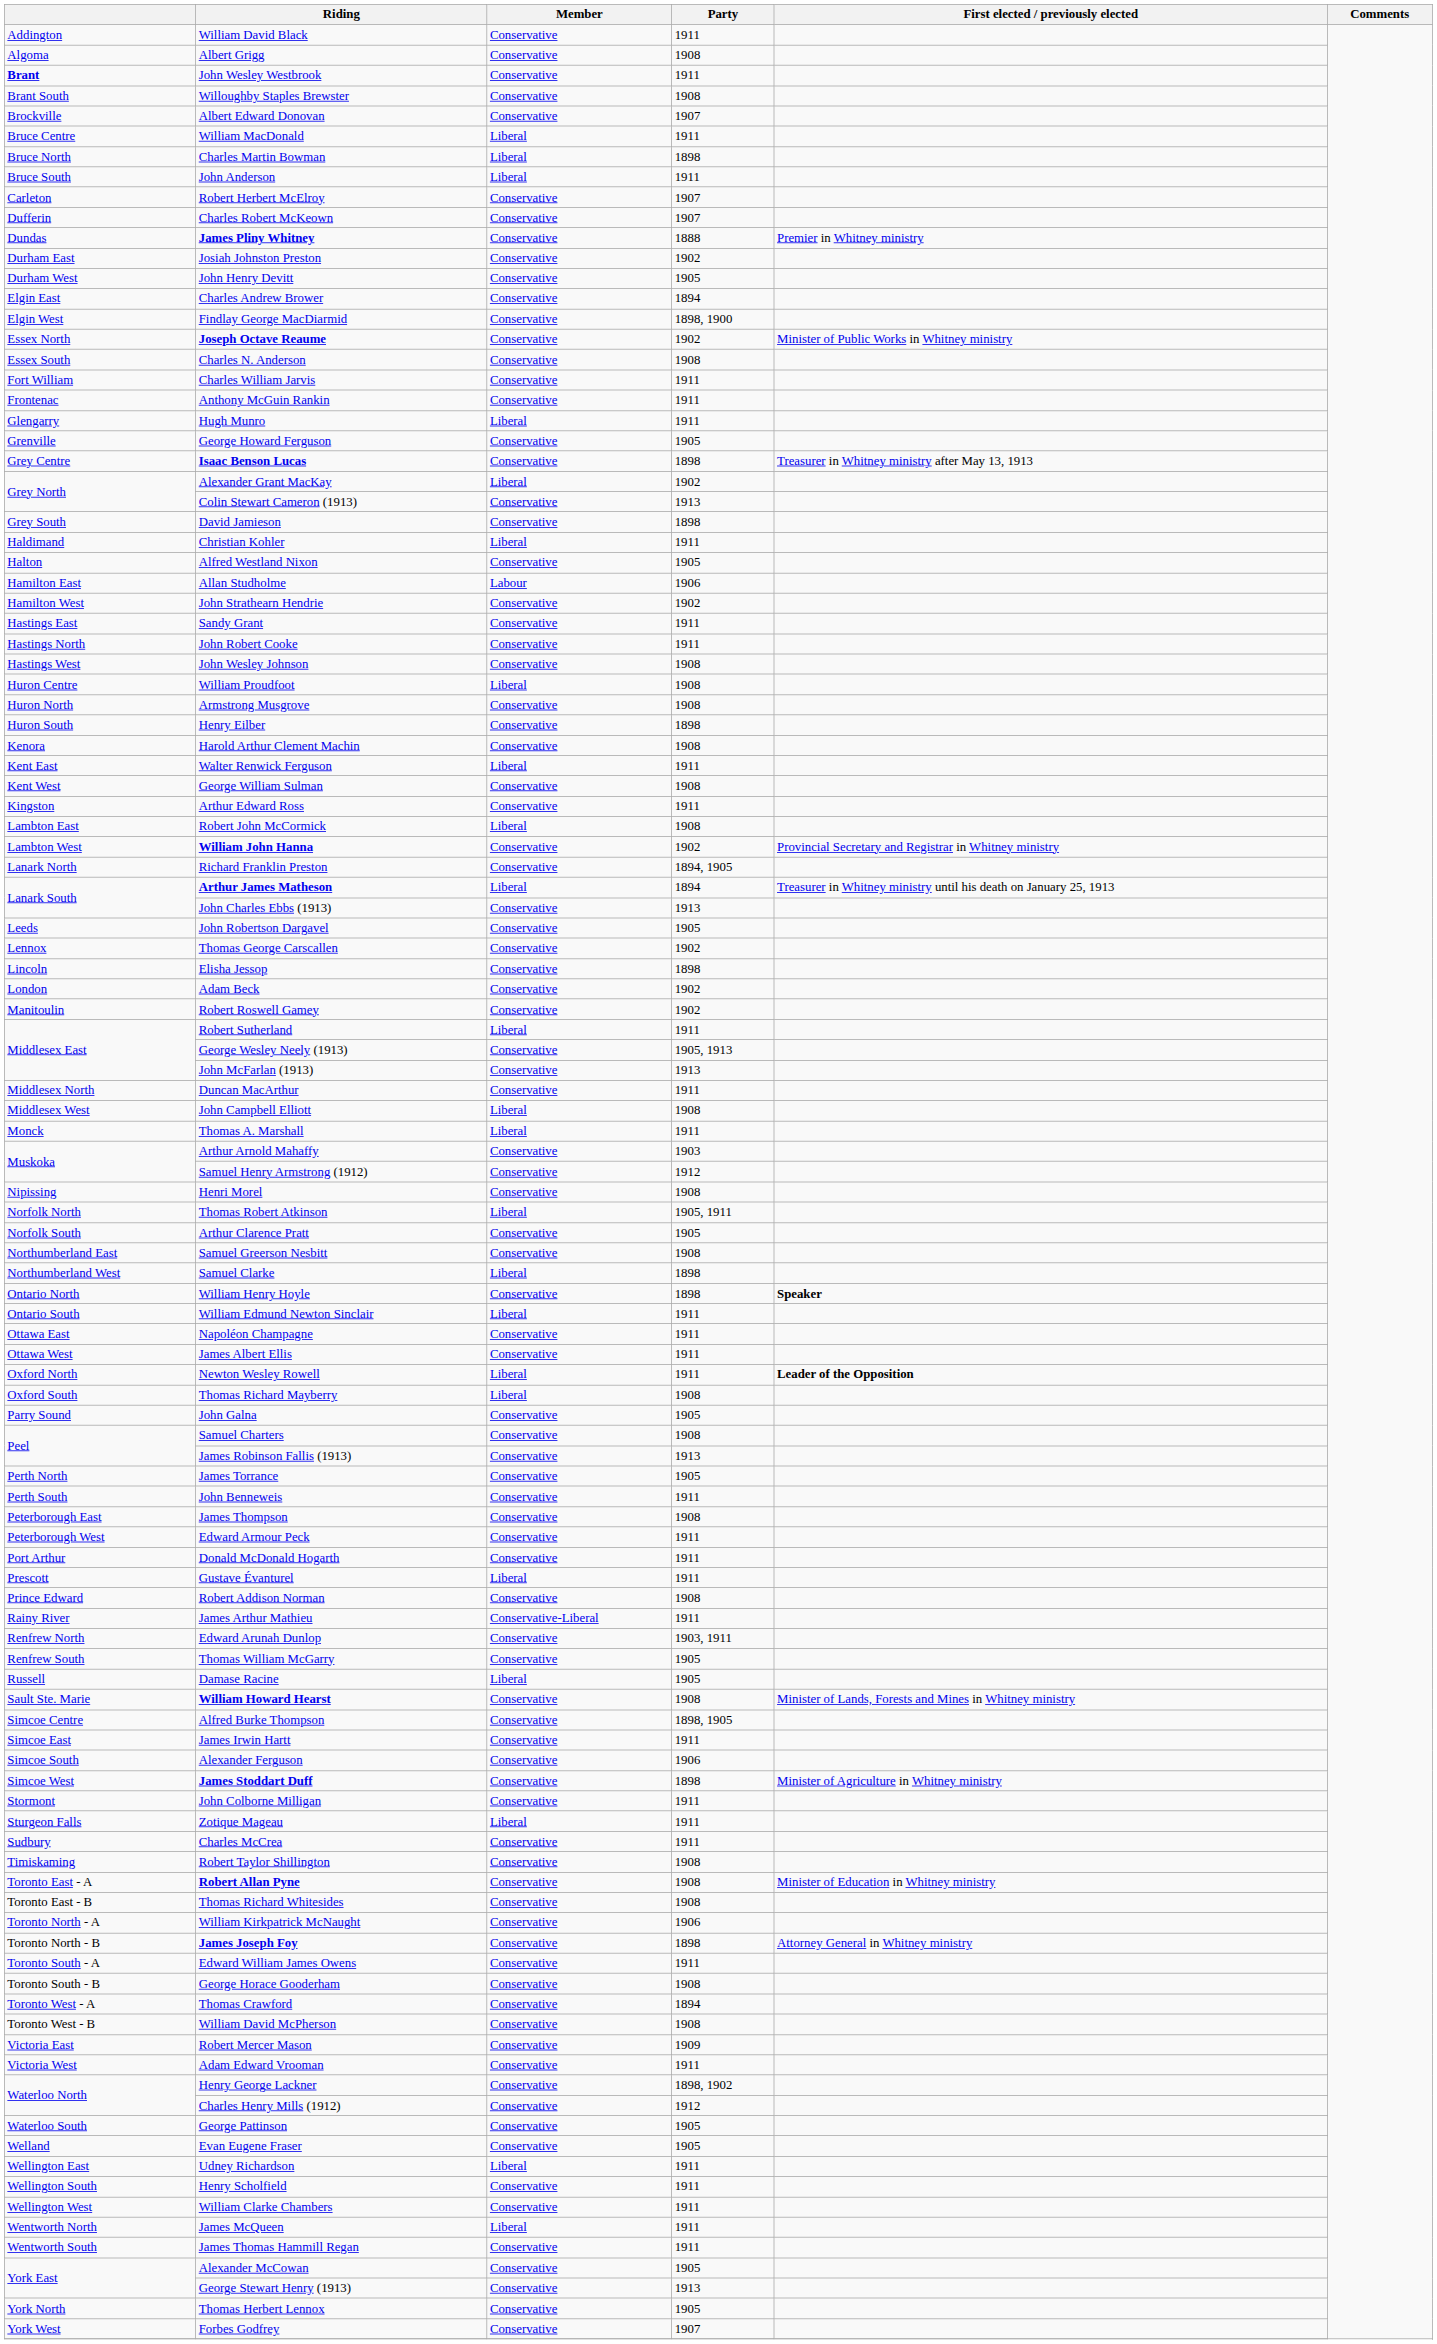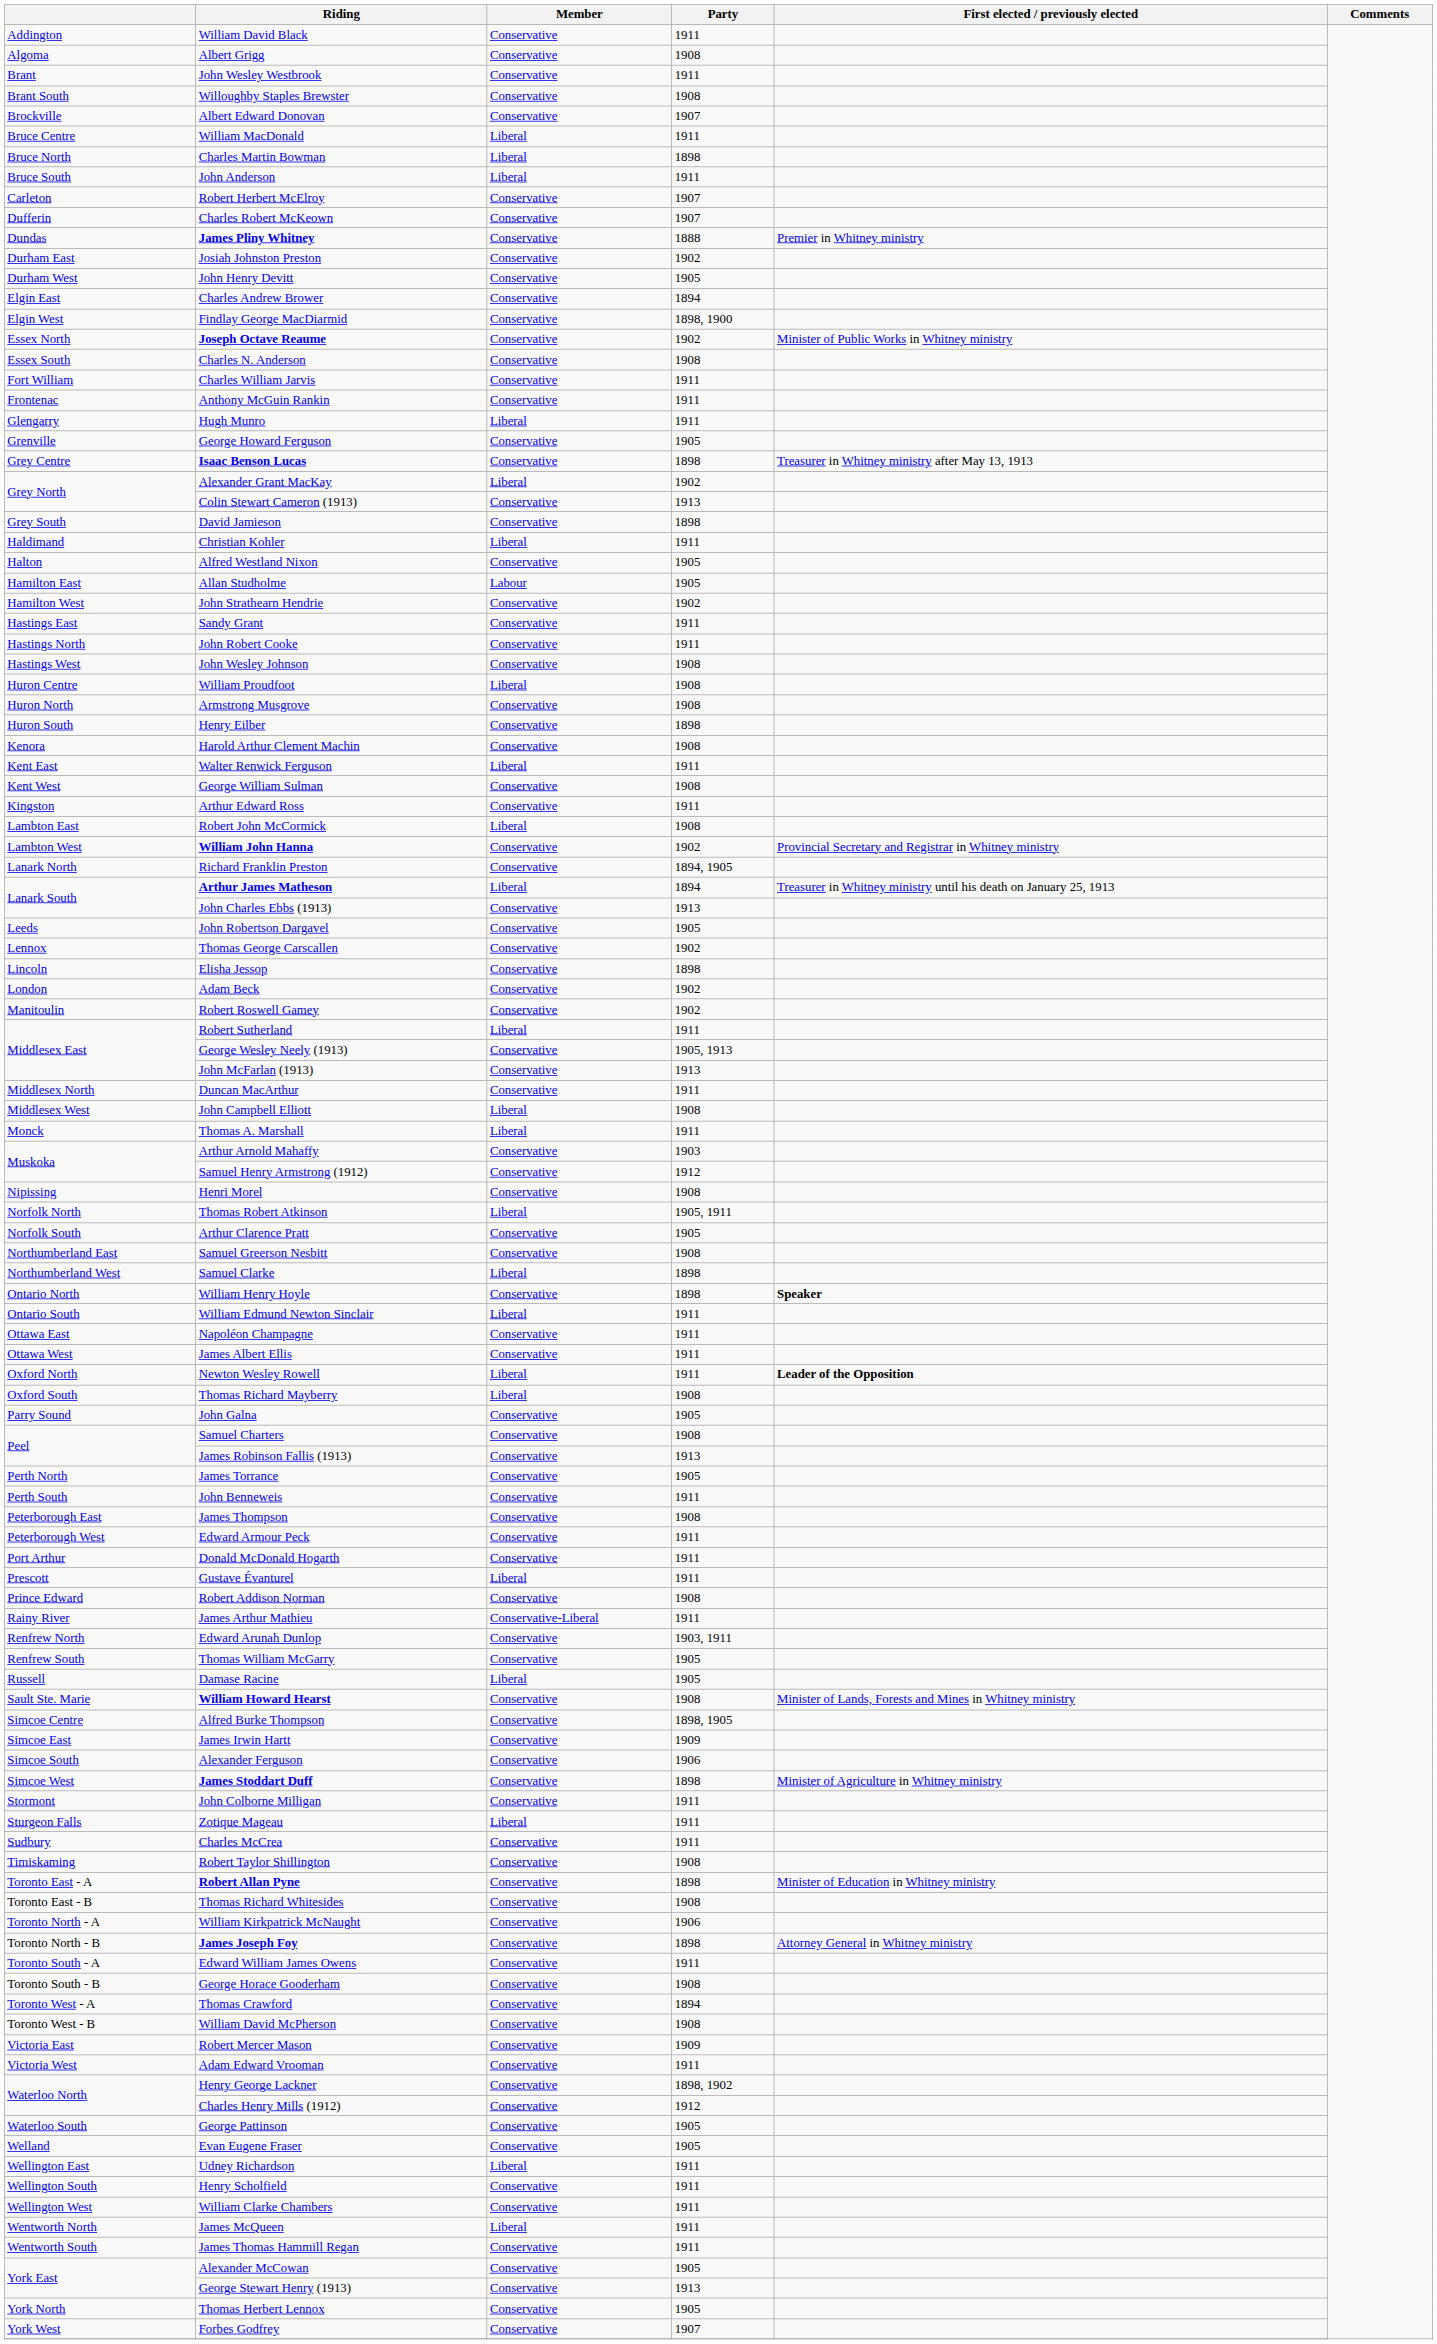John Wesley Westbrook | column 1: bold -> normal
Allan Studholme | Party: 1906 -> 1905
James Irwin Hartt | Party: 1911 -> 1909
Robert Allan Pyne | Party: 1908 -> 1898
